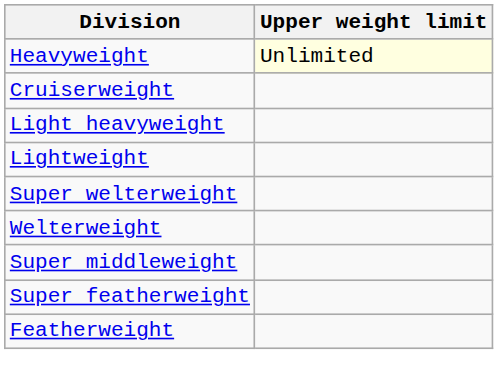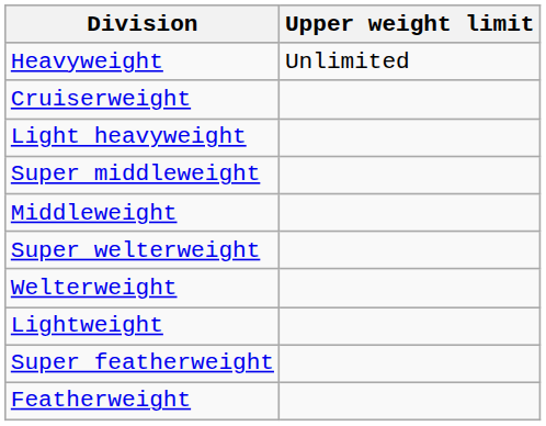Heavyweight | Upper weight limit: lightyellow background -> no background
rows swapped: Super middleweight <-> Lightweight
+ row: Middleweight
